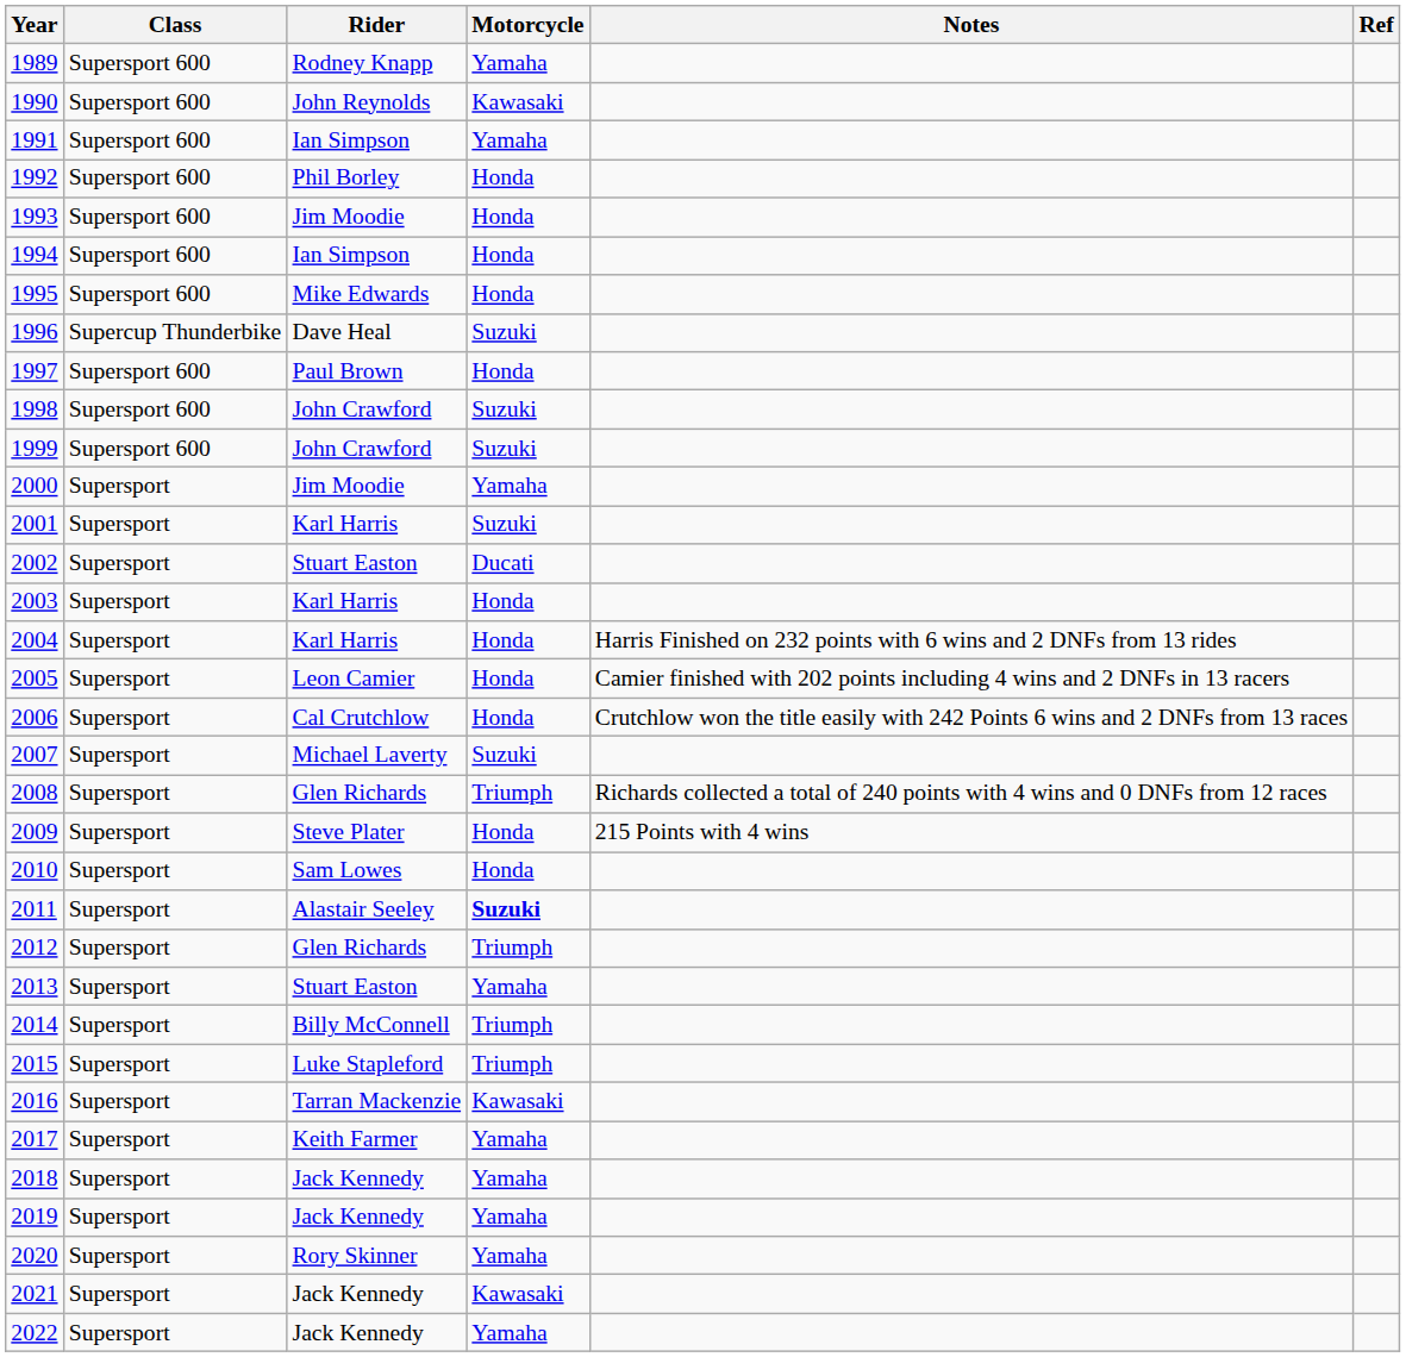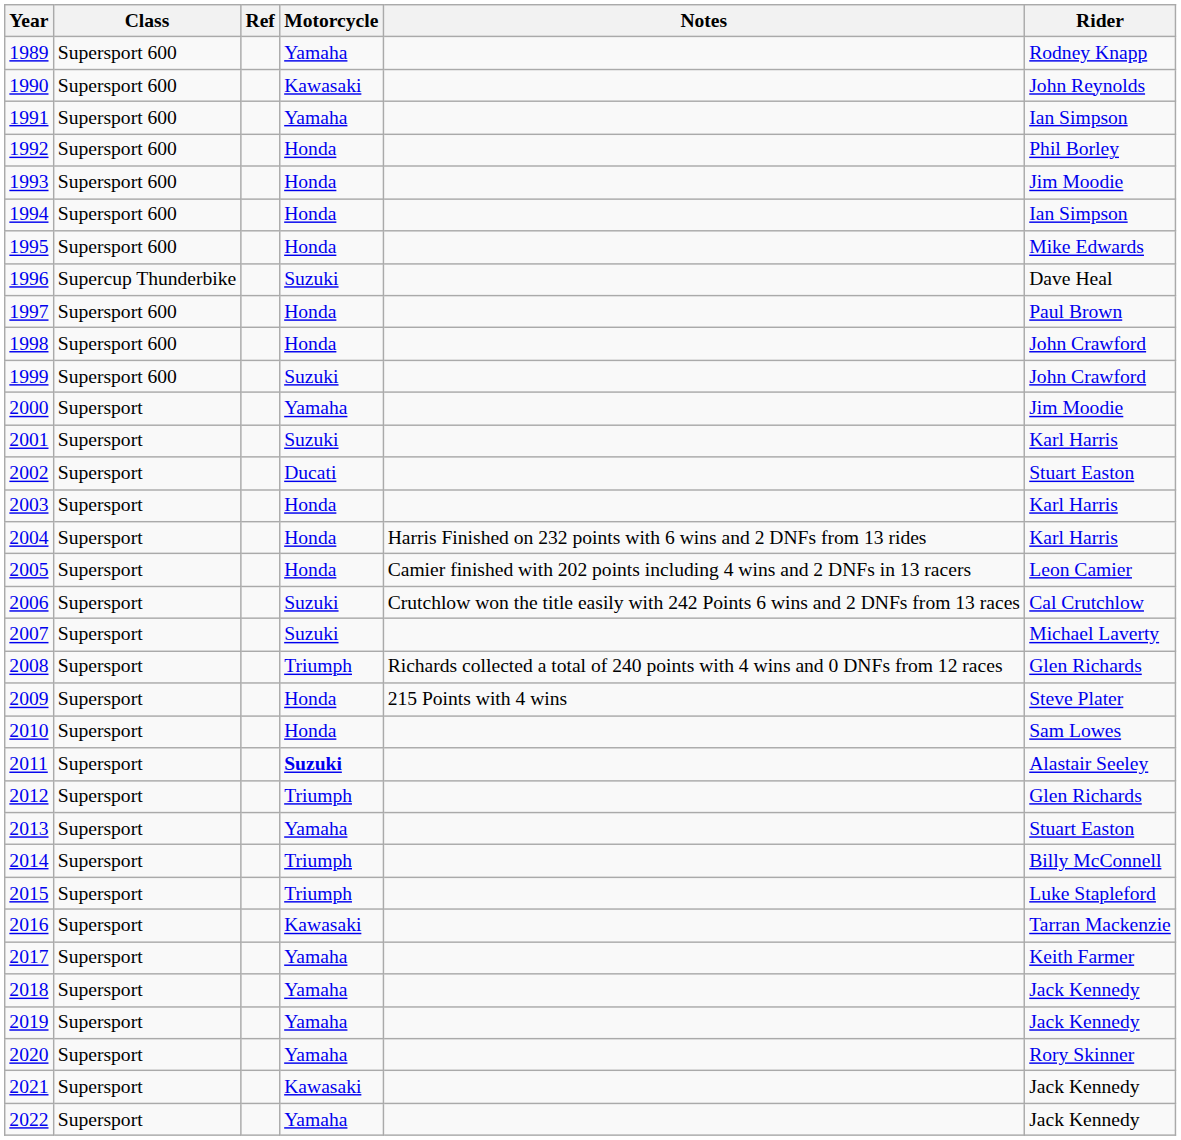columns swapped: Rider <-> Ref
1998 | Motorcycle: Suzuki -> Honda
2006 | Motorcycle: Honda -> Suzuki
